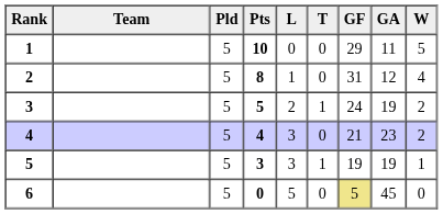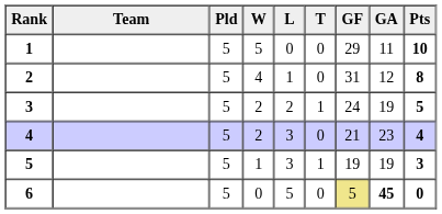columns swapped: W <-> Pts
6 | GA: normal -> bold
